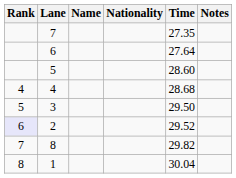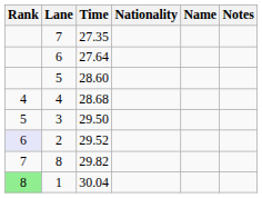columns swapped: Name <-> Time
1 | Rank: no background -> lightgreen background
